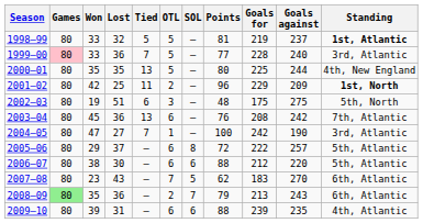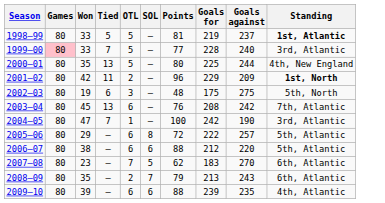- column: Lost | 32 | 36 | 35 | 25 | 51 | 36 | 27 | 37 | 30 | 43 | 36 | 31
2008–09 | Games: lightgreen background -> no background
